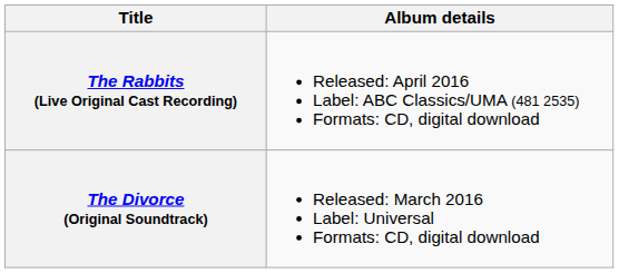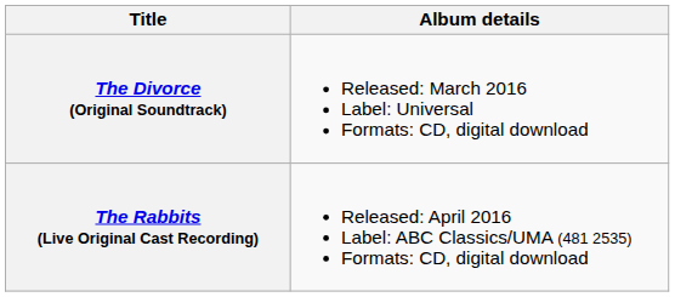rows swapped: The Divorce (Original Soundtrack) <-> The Rabbits (Live Original Cast Recording)
